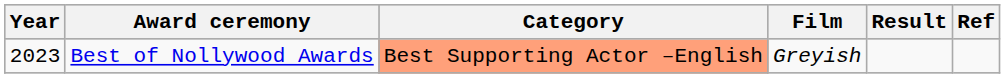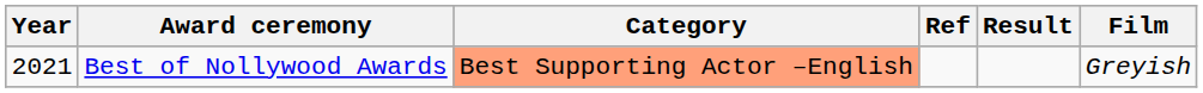columns swapped: Film <-> Ref
Best of Nollywood Awards | Year: 2023 -> 2021
